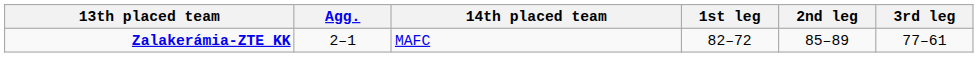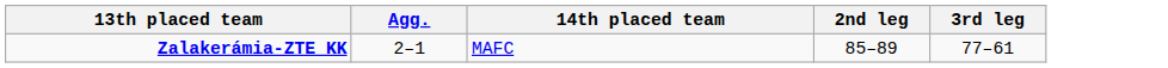- column: 1st leg | 82–72
